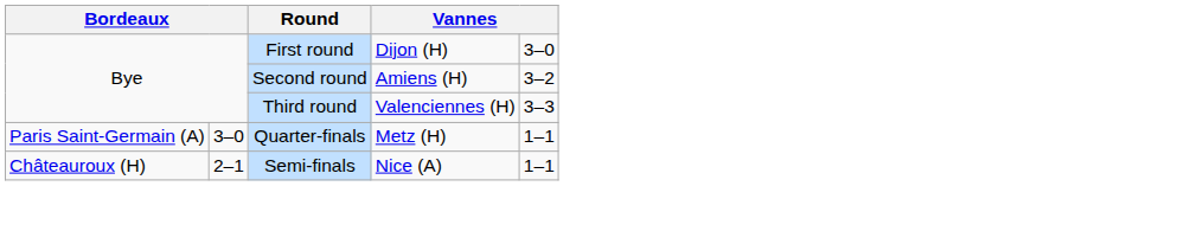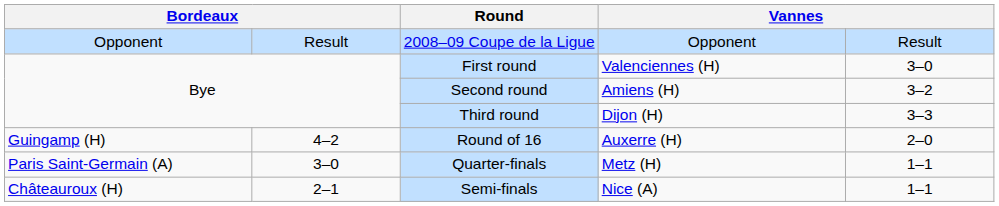+ row: Opponent | Result | 2008–09 Coupe de la Ligue | Opponent | Result
First round | column 4: Dijon (H) -> Valenciennes (H)
Third round | column 4: Valenciennes (H) -> Dijon (H)
+ row: Guingamp (H) | 4–2 | Round of 16 | Auxerre (H) | 2–0
